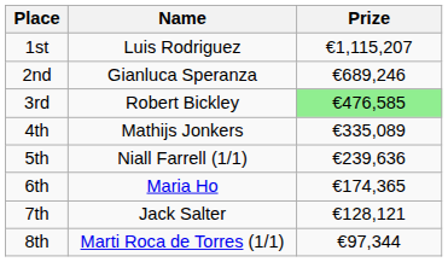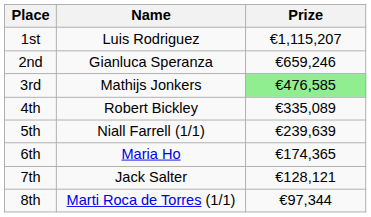2nd | Prize: €689,246 -> €659,246
3rd | Name: Robert Bickley -> Mathijs Jonkers
4th | Name: Mathijs Jonkers -> Robert Bickley
5th | Prize: €239,636 -> €239,639
